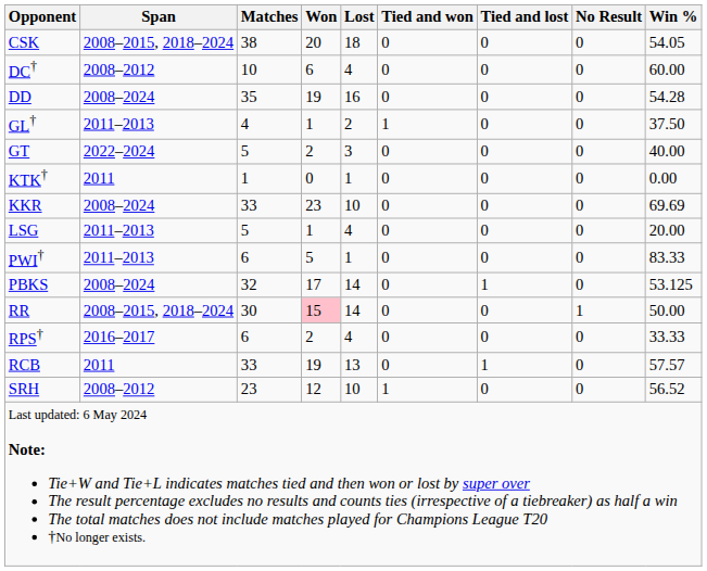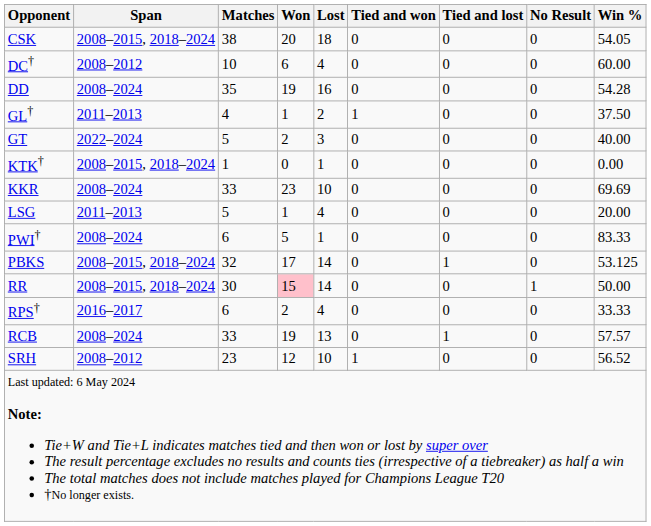KTK† | Span: 2011 -> 2008–2015, 2018–2024
PWI† | Span: 2011–2013 -> 2008–2024
PBKS | Span: 2008–2024 -> 2008–2015, 2018–2024
RCB | Span: 2011 -> 2008–2024
